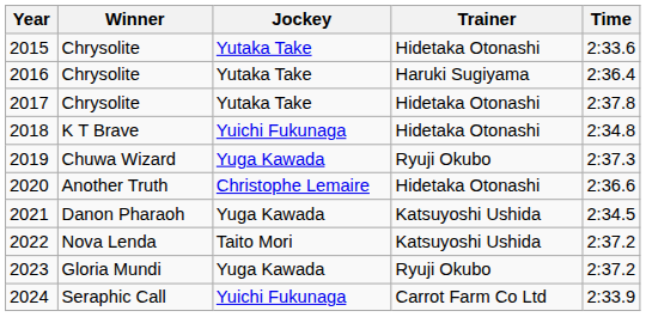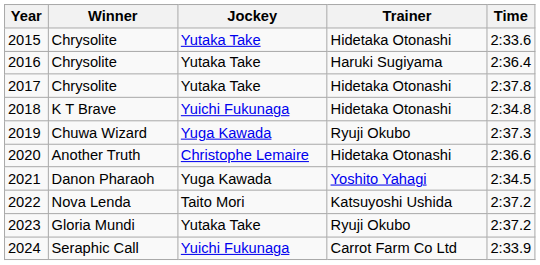2021 | Trainer: Katsuyoshi Ushida -> Yoshito Yahagi
2023 | Jockey: Yuga Kawada -> Yutaka Take
